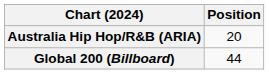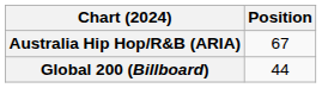Australia Hip Hop/R&B (ARIA) | Position: 20 -> 67
